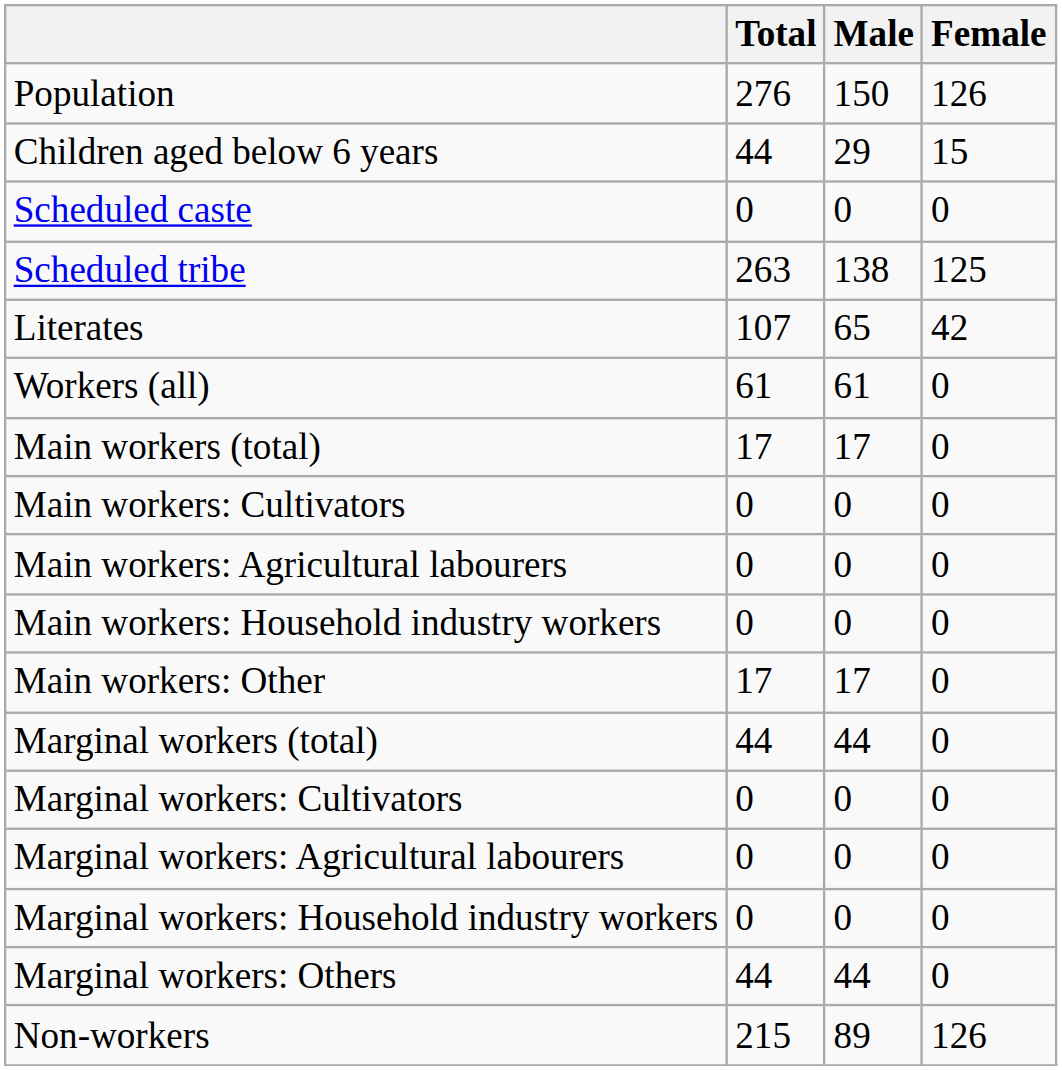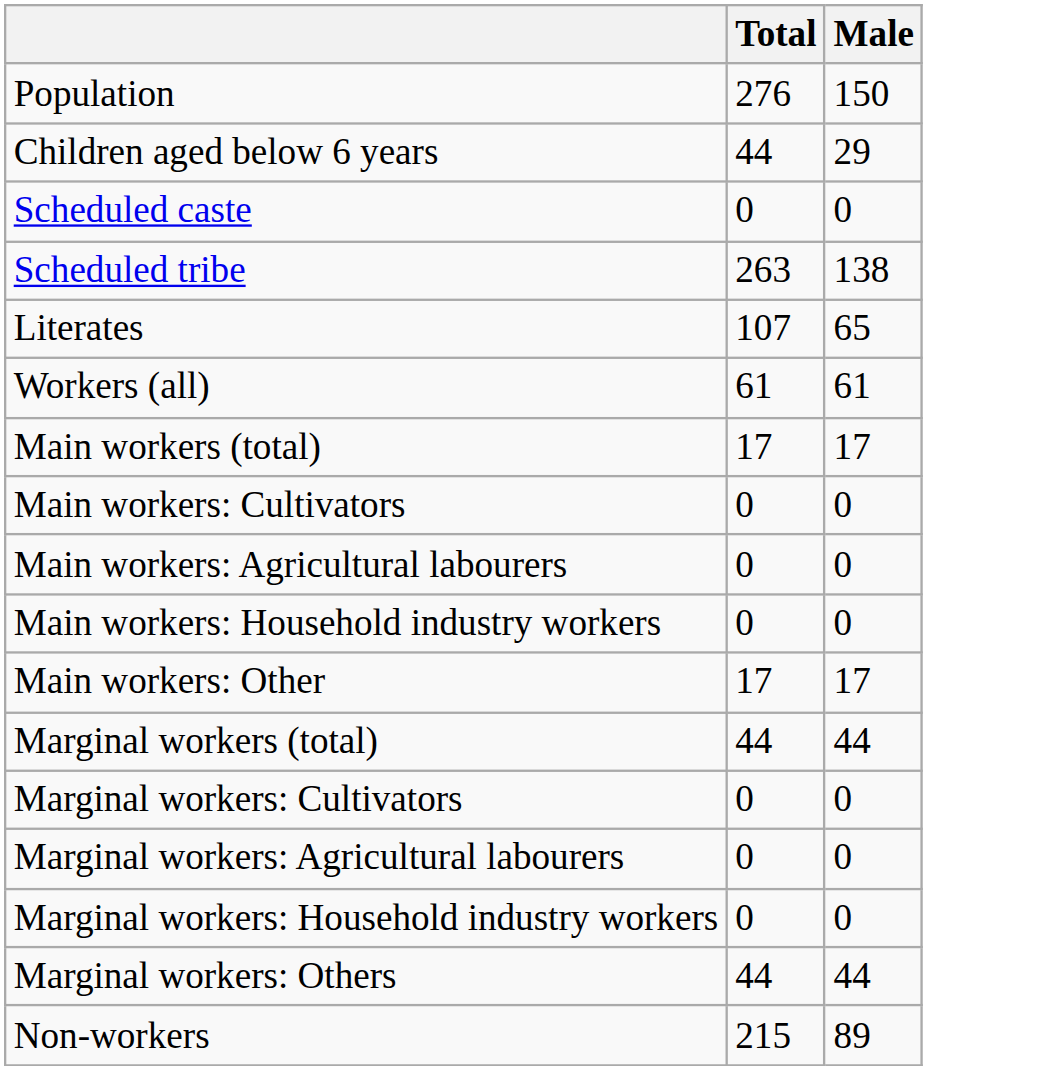- column: Female | 126 | 15 | 0 | 125 | 42 | 0 | 0 | 0 | 0 | 0 | 0 | 0 | 0 | 0 | 0 | 0 | 126
